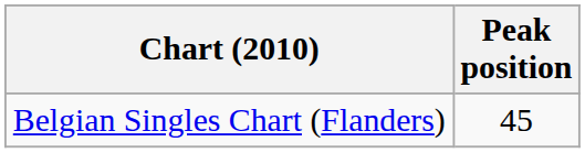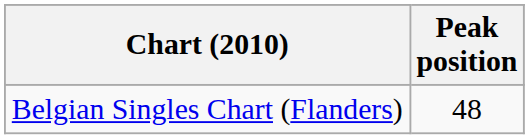Belgian Singles Chart (Flanders) | Peak position: 45 -> 48
